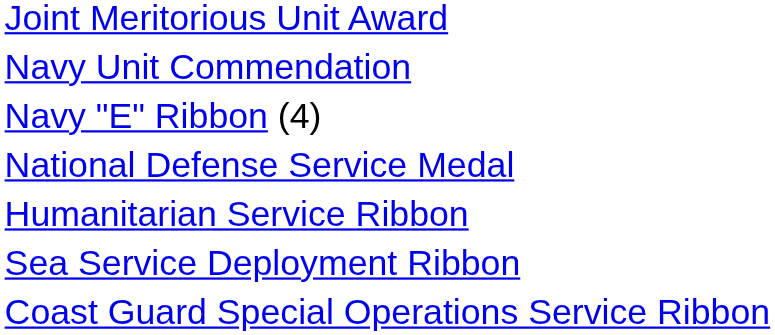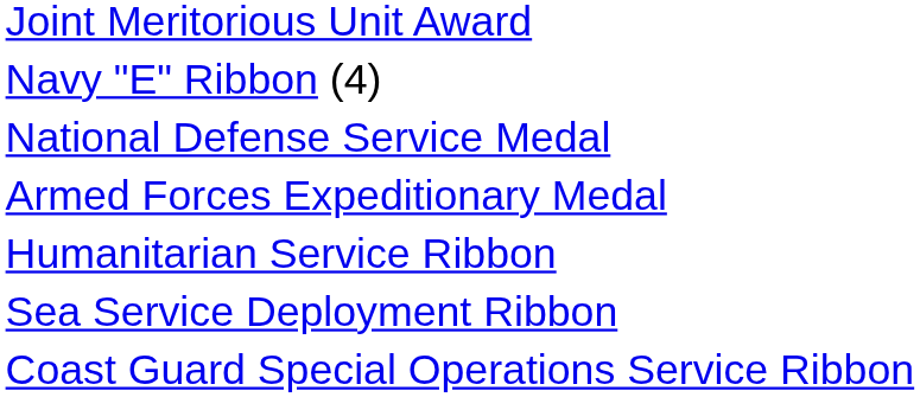- row: Navy Unit Commendation
+ row: Armed Forces Expeditionary Medal
